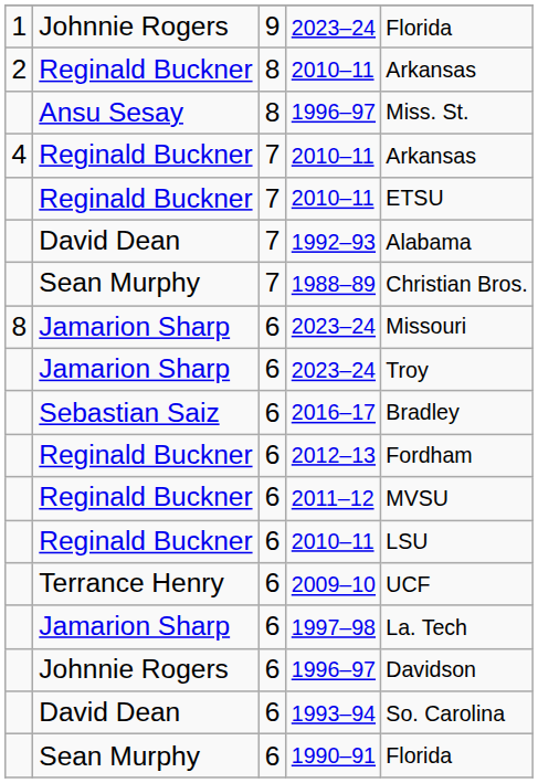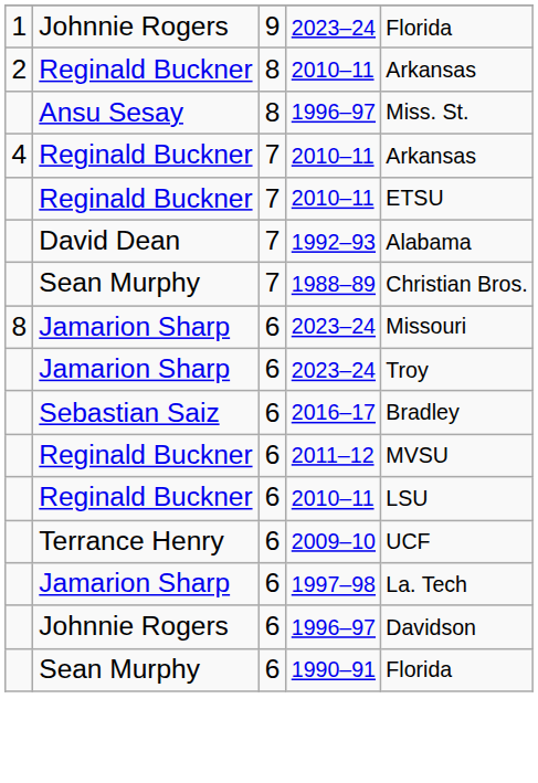- row: Reginald Buckner | 6 | 2012–13 | Fordham
- row: David Dean | 6 | 1993–94 | So. Carolina
